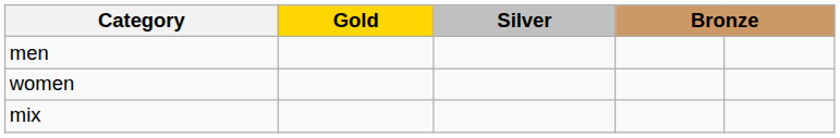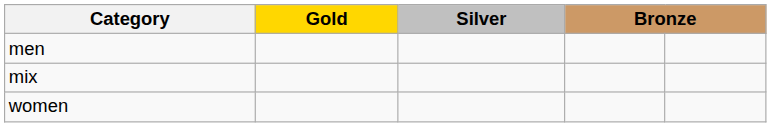rows swapped: women <-> mix
